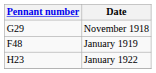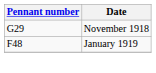- row: H23 | January 1922
